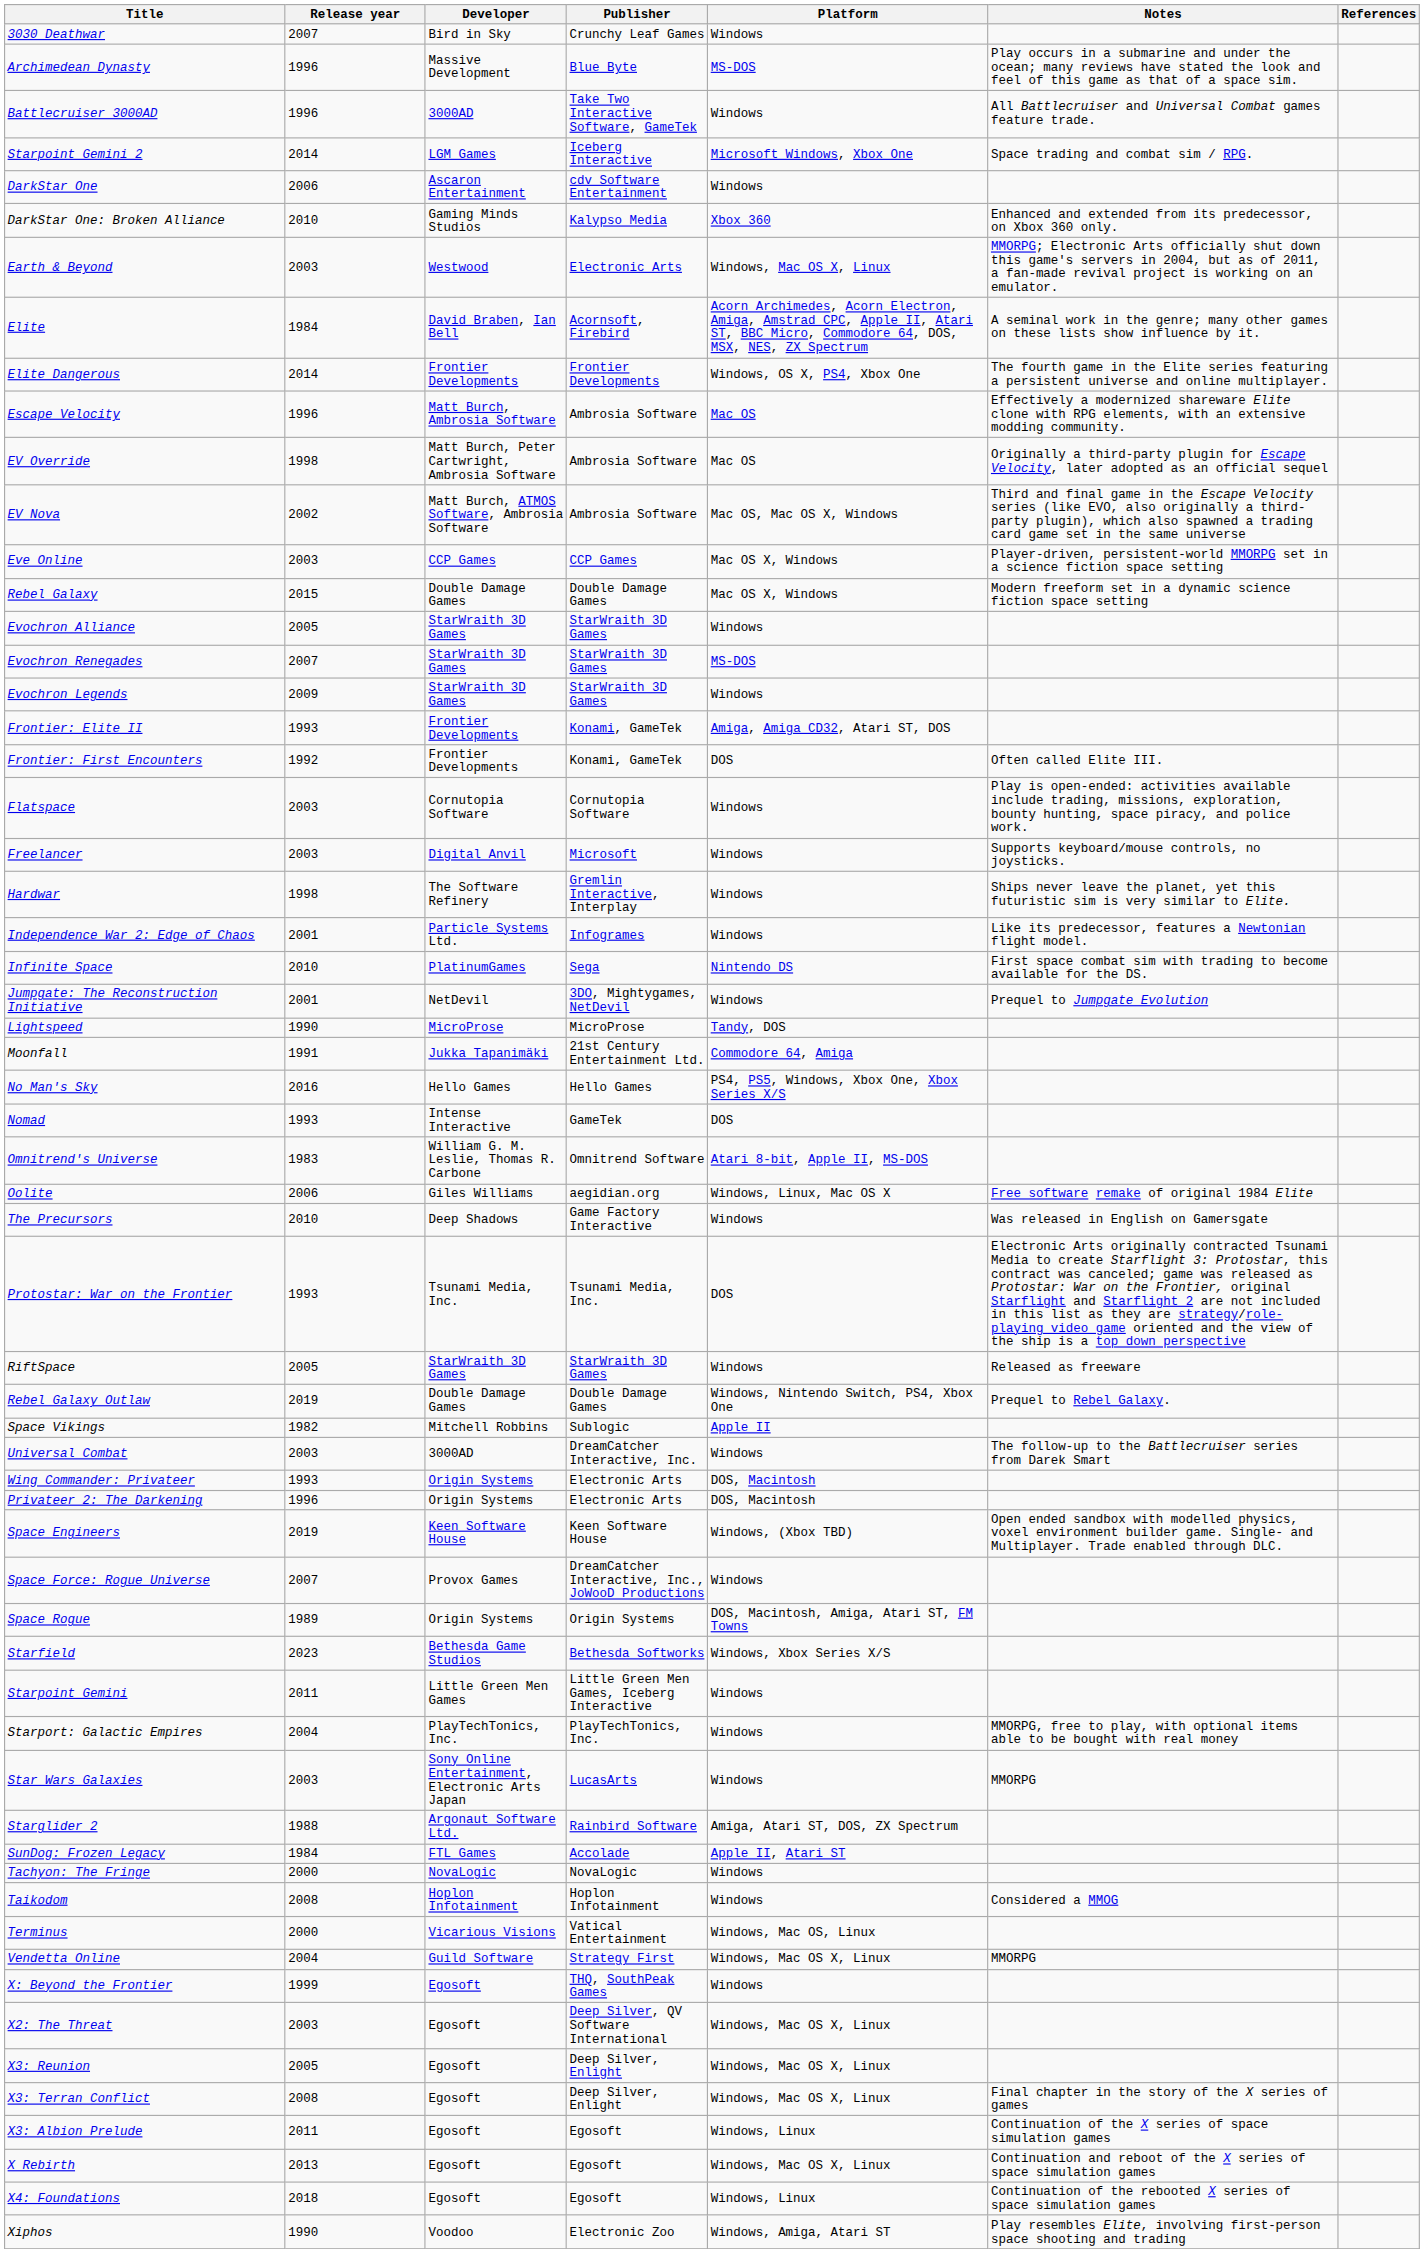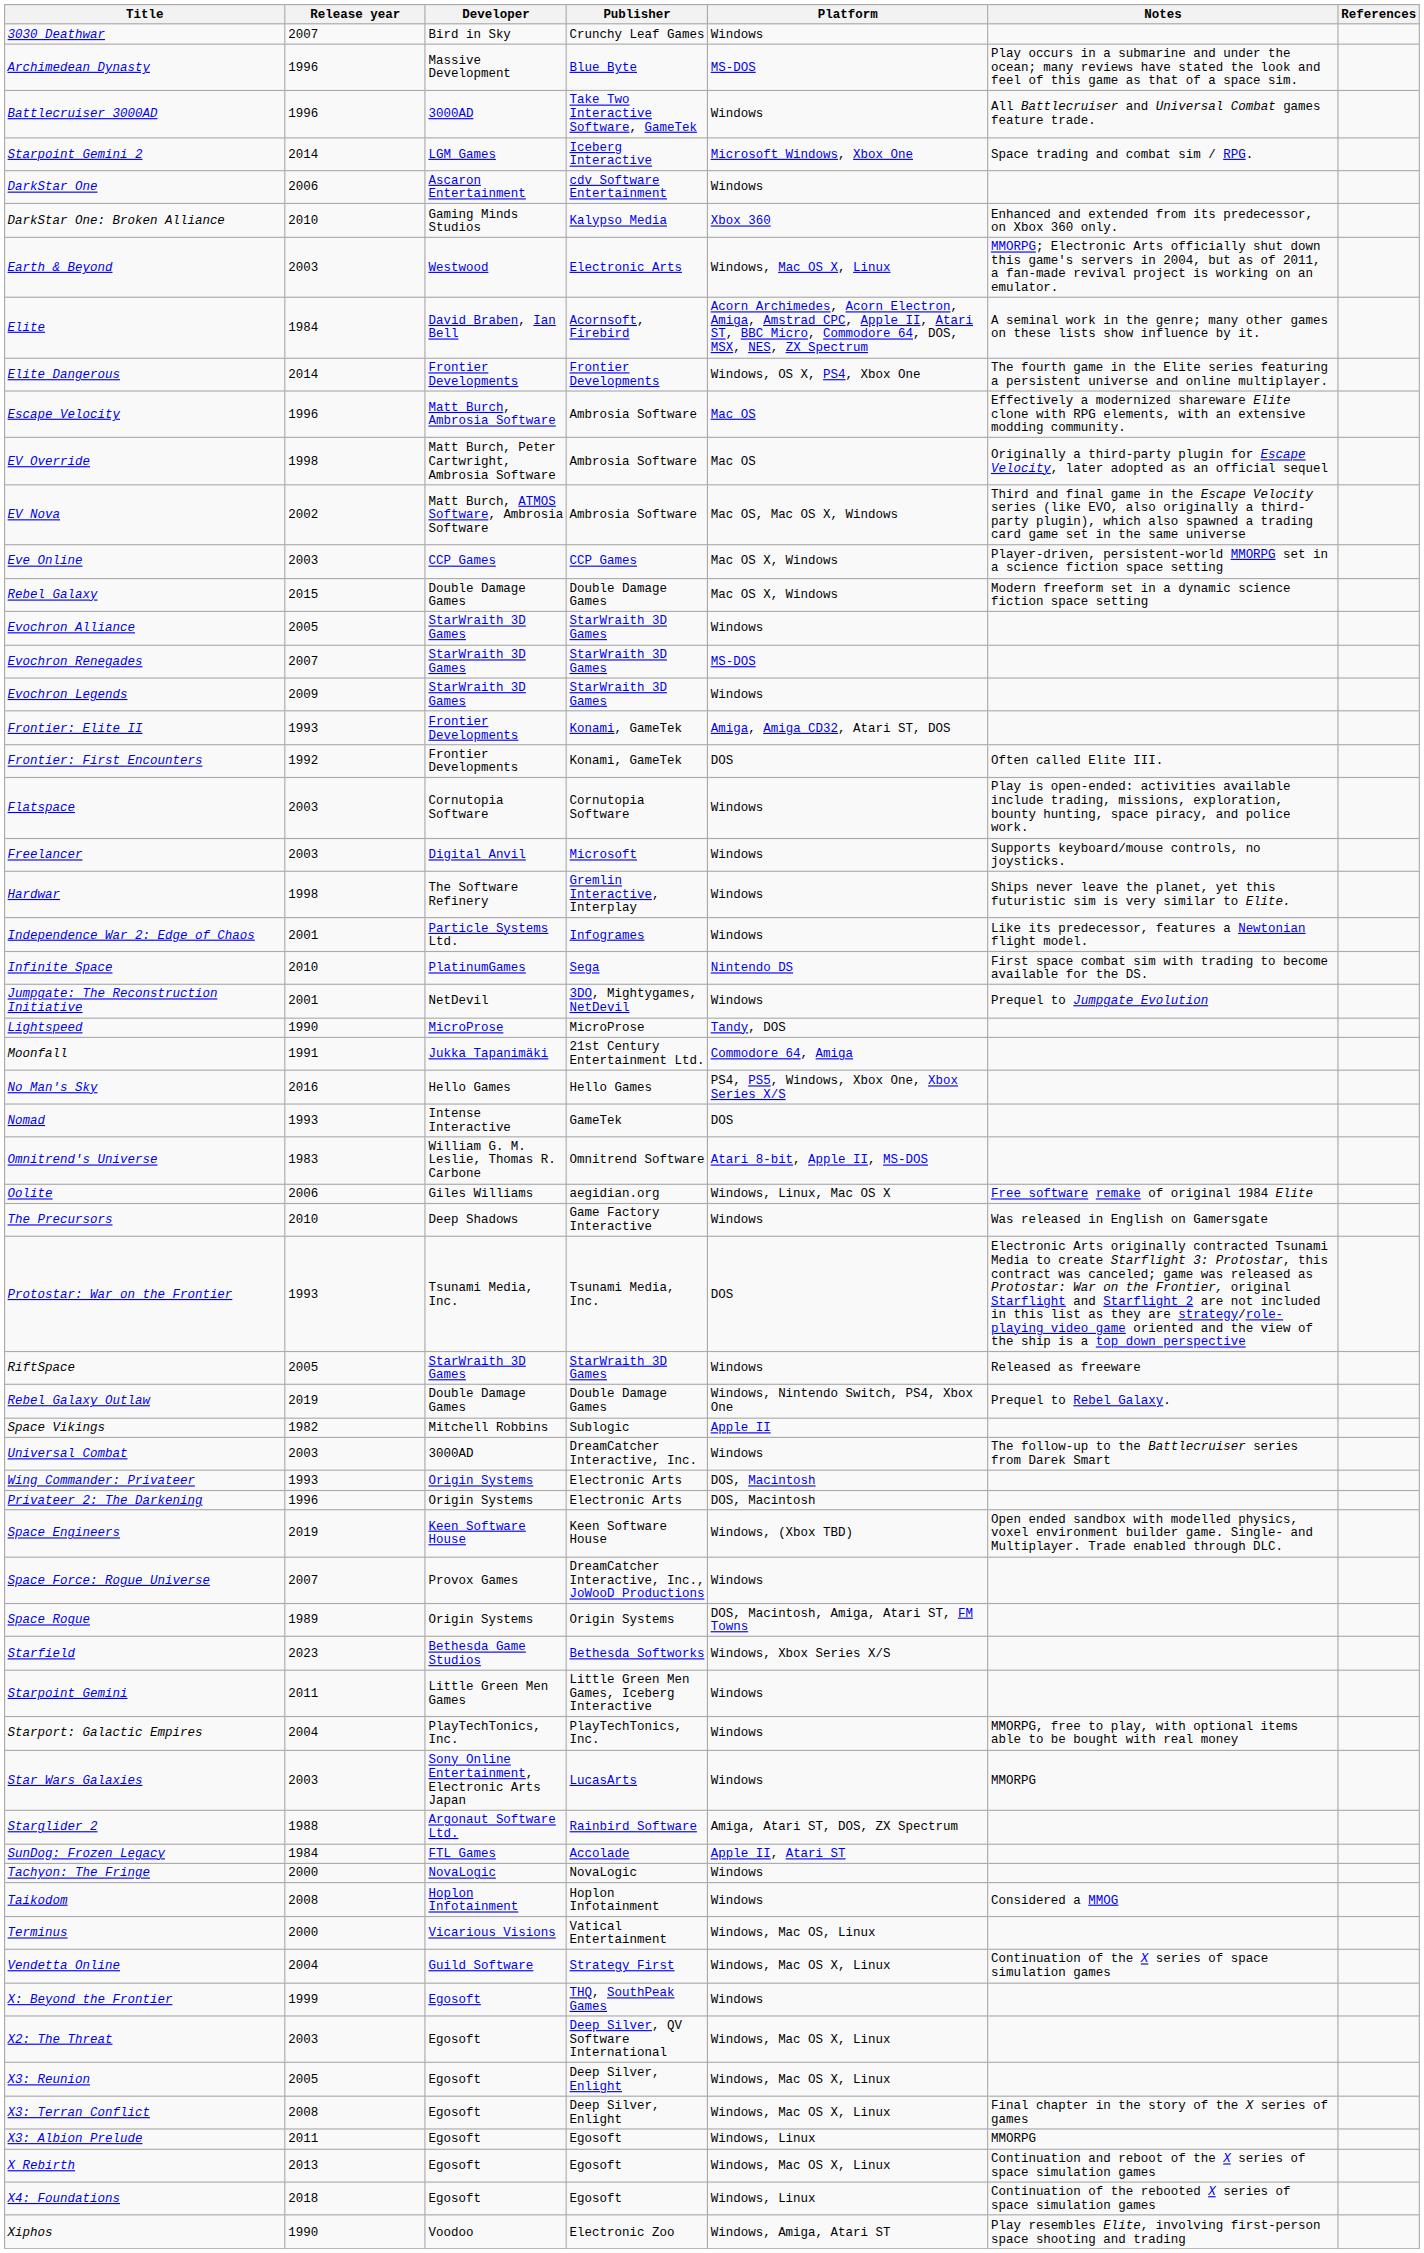Vendetta Online | Notes: MMORPG -> Continuation of the X series of space simulation games
X3: Albion Prelude | Notes: Continuation of the X series of space simulation games -> MMORPG
